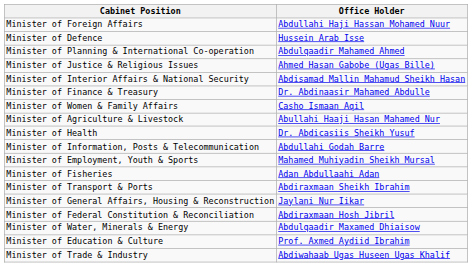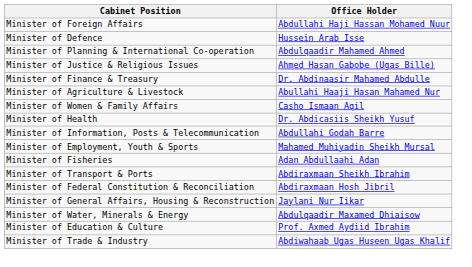- row: Minister of Interior Affairs & National Security | Abdisamad Mallin Mahamud Sheikh Hasan
rows swapped: Minister of Women & Family Affairs <-> Minister of Agriculture & Livestock
rows swapped: Minister of Federal Constitution & Reconciliation <-> Minister of General Affairs, Housing & Reconstruction
